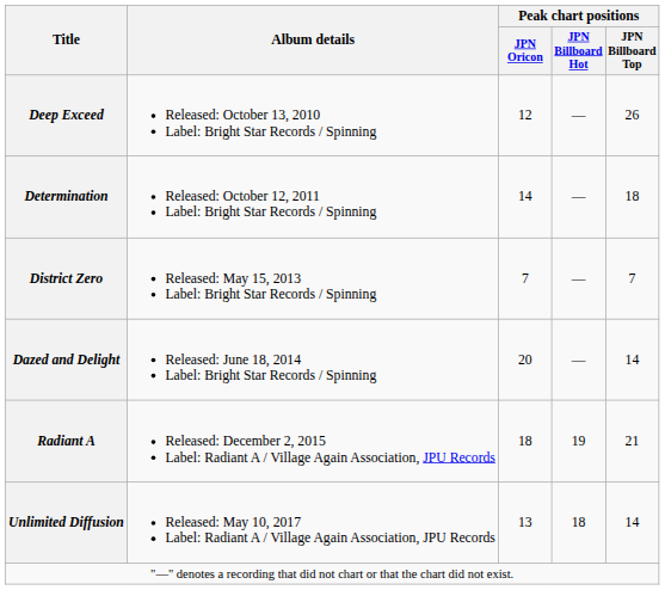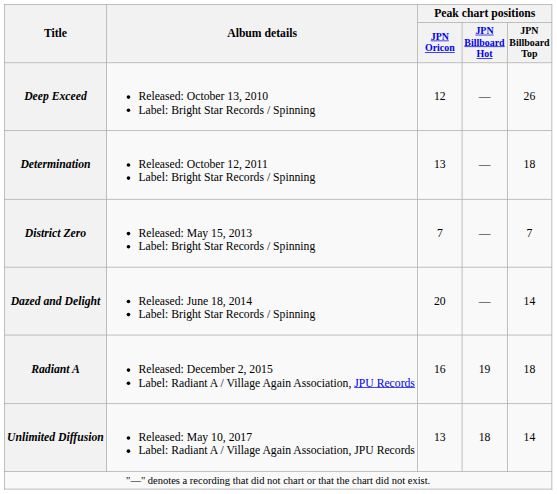Determination | Peak chart positions / JPN Oricon: 14 -> 13
Radiant A | Peak chart positions / JPN Oricon: 18 -> 16
Radiant A | Peak chart positions / JPN Billboard Top: 21 -> 18
